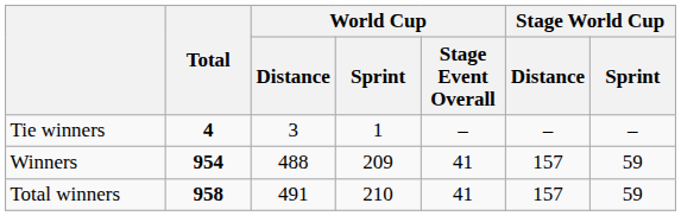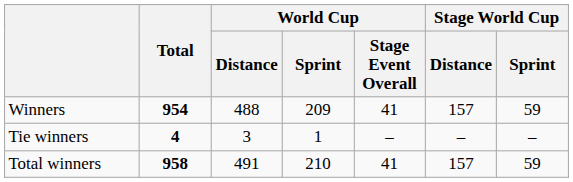rows swapped: Winners <-> Tie winners
